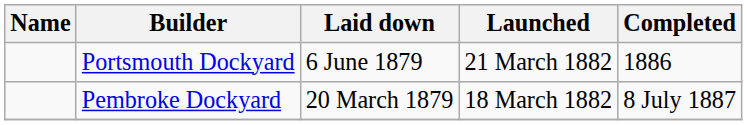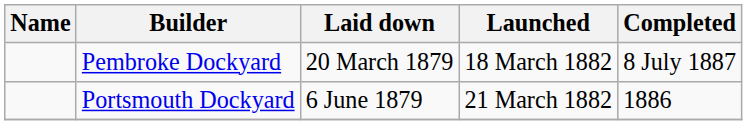rows swapped: Portsmouth Dockyard <-> Pembroke Dockyard
